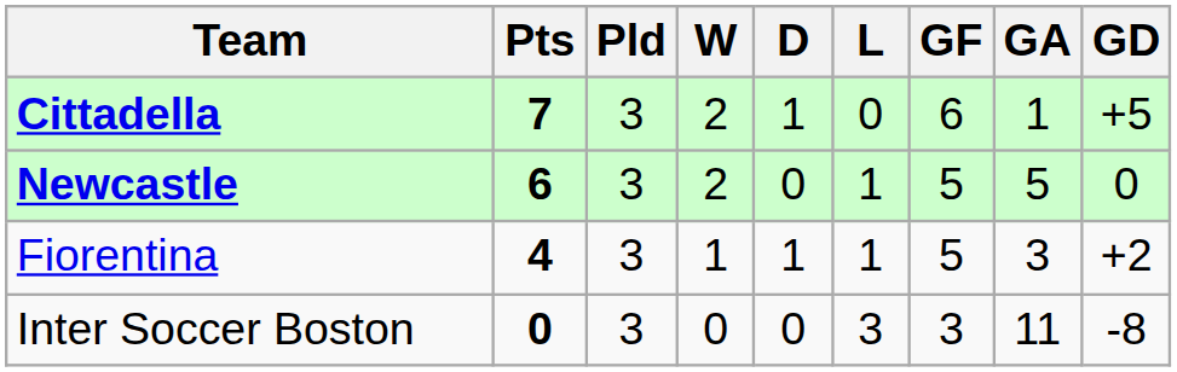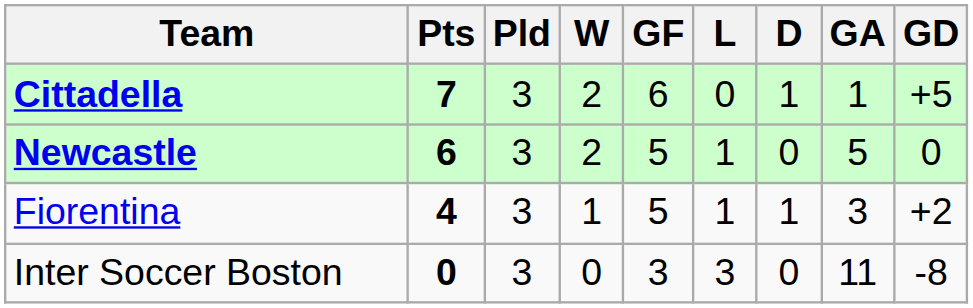columns swapped: D <-> GF
